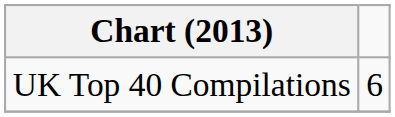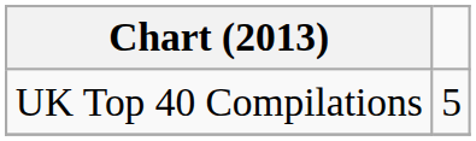UK Top 40 Compilations | column 2: 6 -> 5
